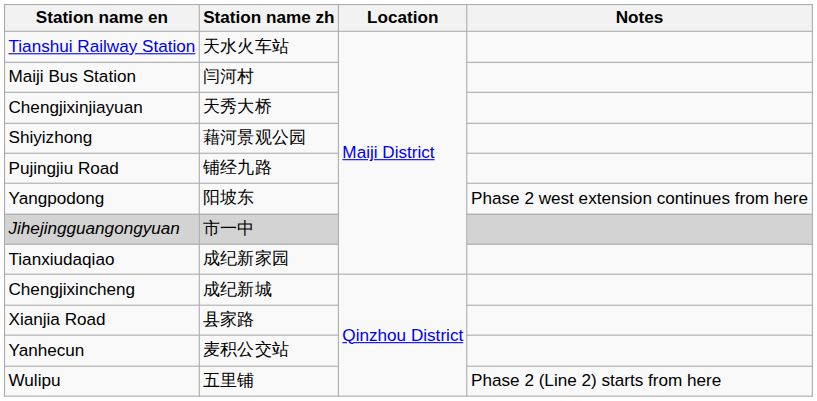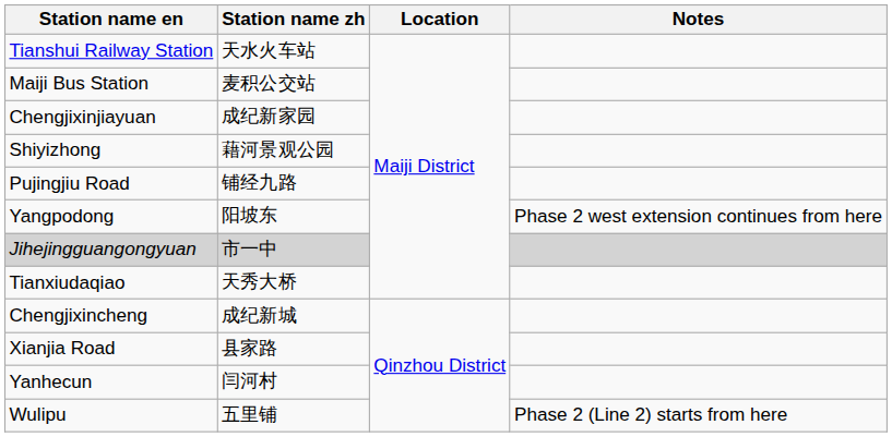Maiji Bus Station | Station name zh: 闫河村 -> 麦积公交站
Chengjixinjiayuan | Station name zh: 天秀大桥 -> 成纪新家园
Tianxiudaqiao | Station name zh: 成纪新家园 -> 天秀大桥
Yanhecun | Station name zh: 麦积公交站 -> 闫河村
